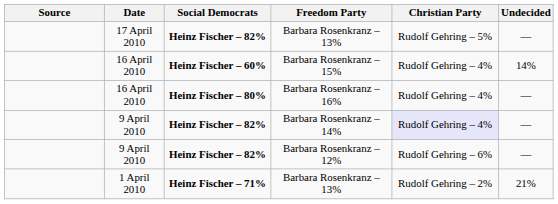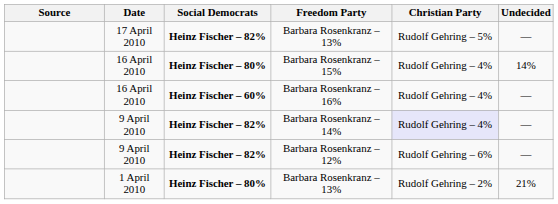Barbara Rosenkranz – 15% | Social Democrats: Heinz Fischer – 60% -> Heinz Fischer – 80%
Barbara Rosenkranz – 16% | Social Democrats: Heinz Fischer – 80% -> Heinz Fischer – 60%
1 April 2010 / Barbara Rosenkranz – 13% | Social Democrats: Heinz Fischer – 71% -> Heinz Fischer – 80%
